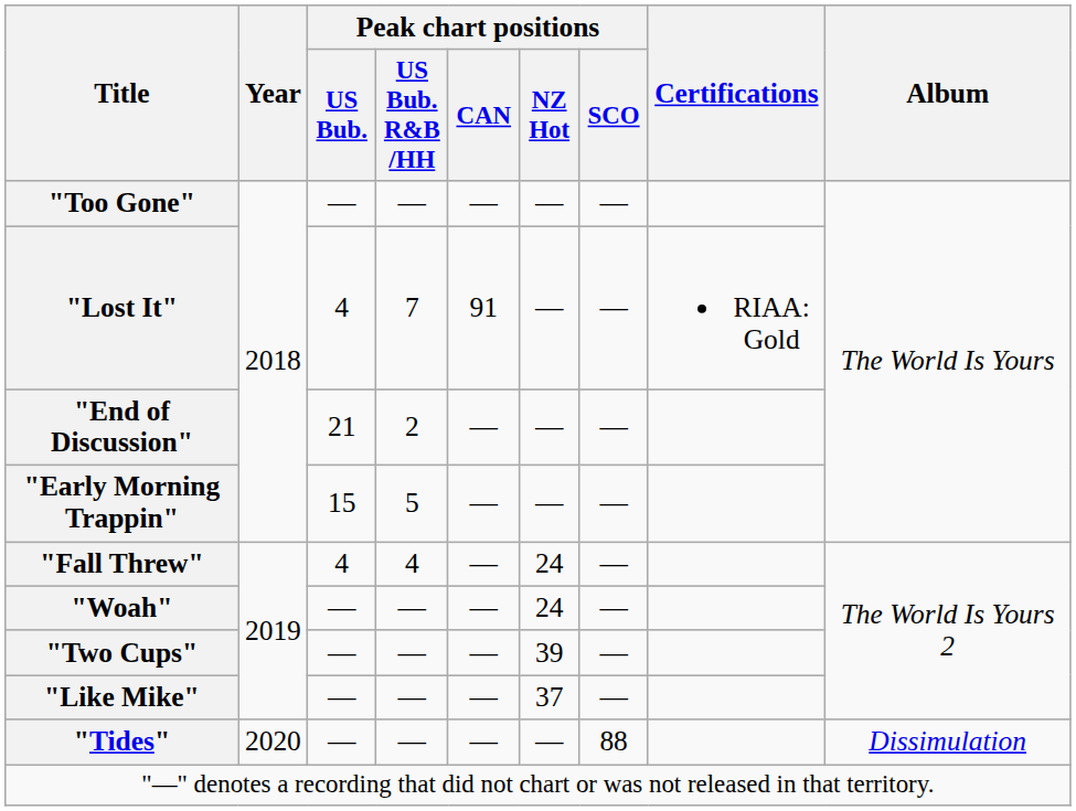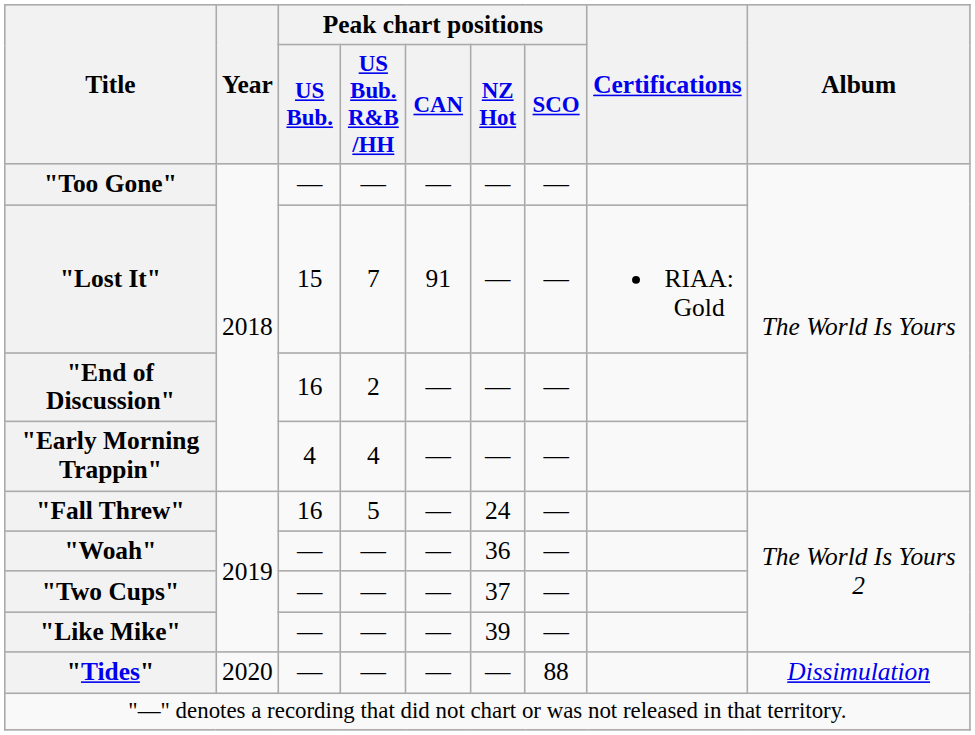"Lost It" | Peak chart positions / US Bub.: 4 -> 15
"End of Discussion" | Peak chart positions / US Bub.: 21 -> 16
"Early Morning Trappin" | Peak chart positions / US Bub.: 15 -> 4
"Early Morning Trappin" | Peak chart positions / US Bub. R&B /HH: 5 -> 4
"Fall Threw" | Peak chart positions / US Bub.: 4 -> 16
"Fall Threw" | Peak chart positions / US Bub. R&B /HH: 4 -> 5
"Woah" | Peak chart positions / NZ Hot: 24 -> 36
"Two Cups" | Peak chart positions / NZ Hot: 39 -> 37
"Like Mike" | Peak chart positions / NZ Hot: 37 -> 39
